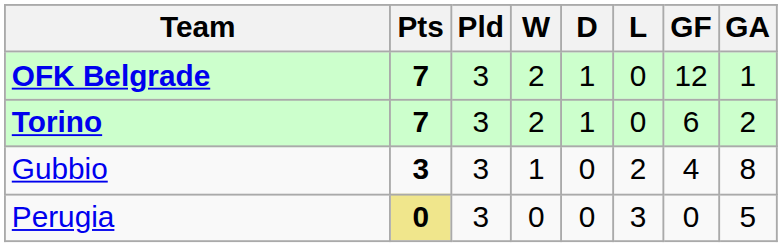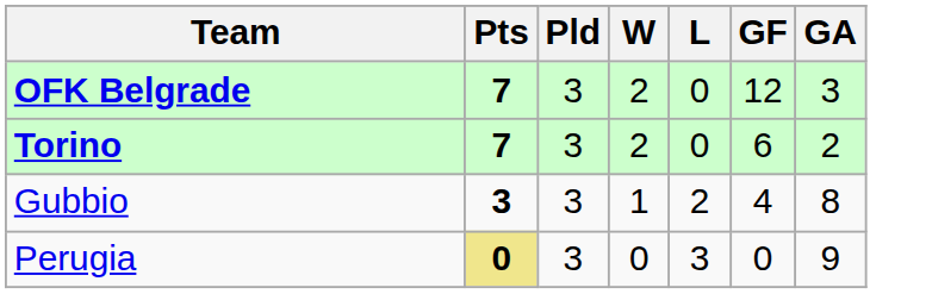- column: D | 1 | 1 | 0 | 0
OFK Belgrade | GA: 1 -> 3
Perugia | GA: 5 -> 9
